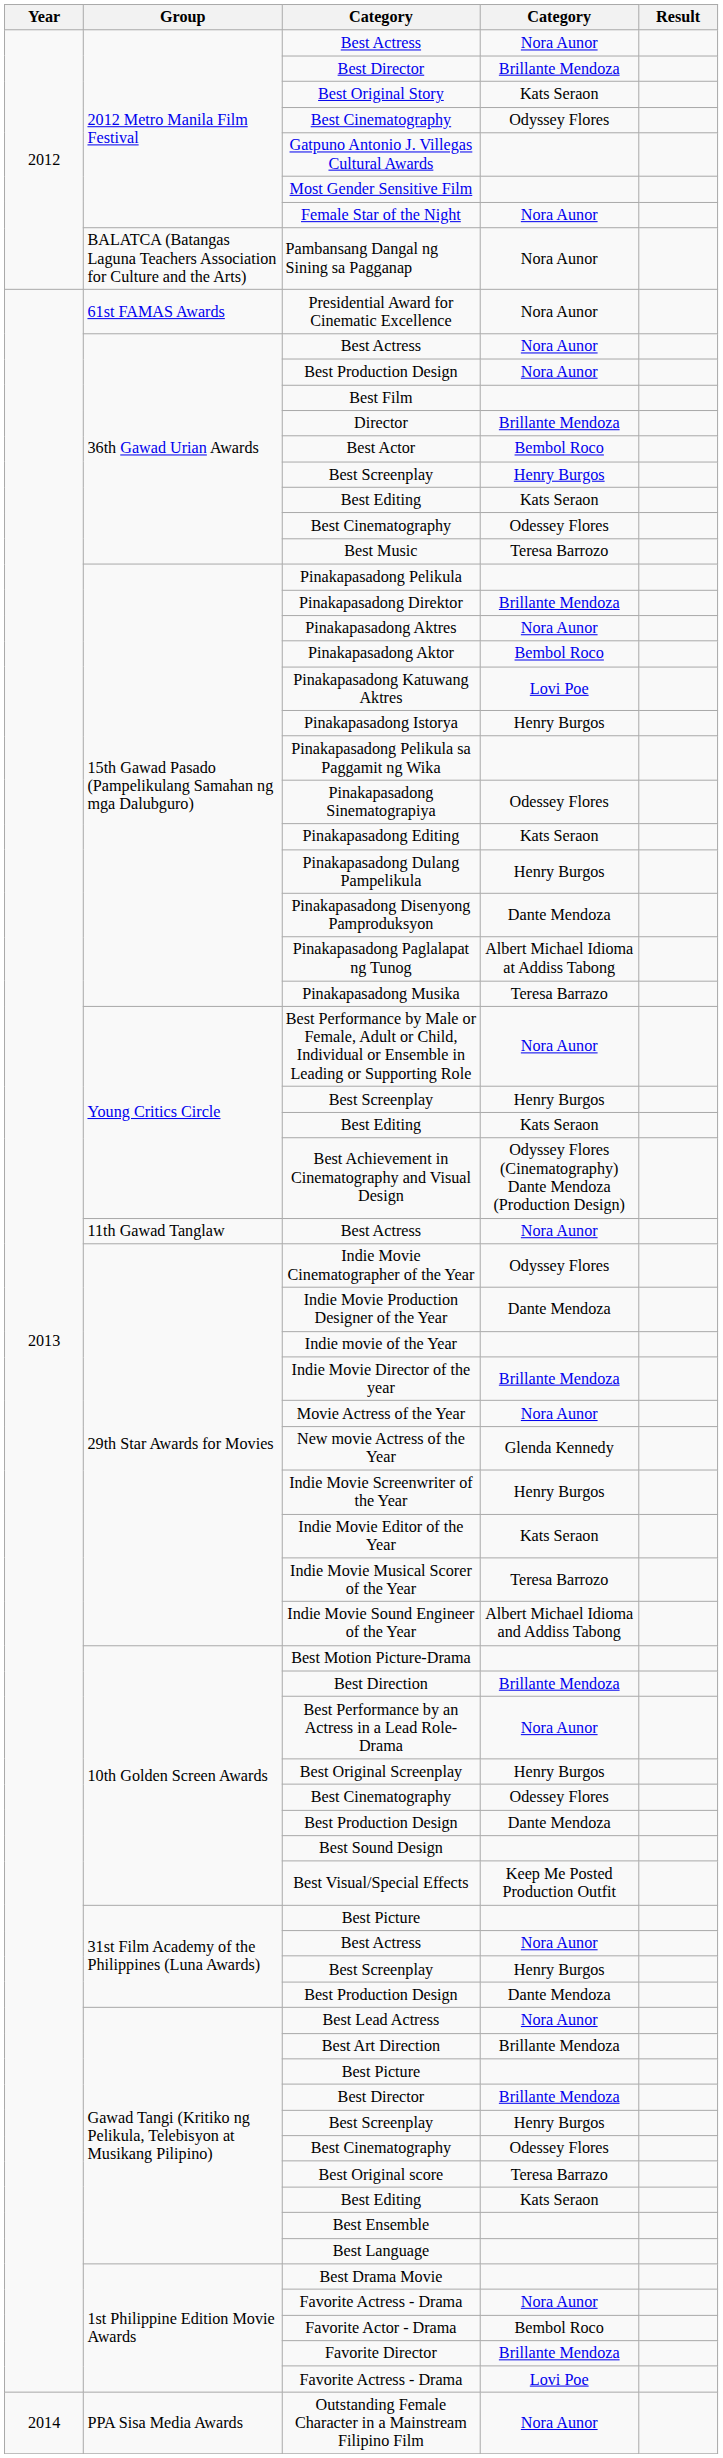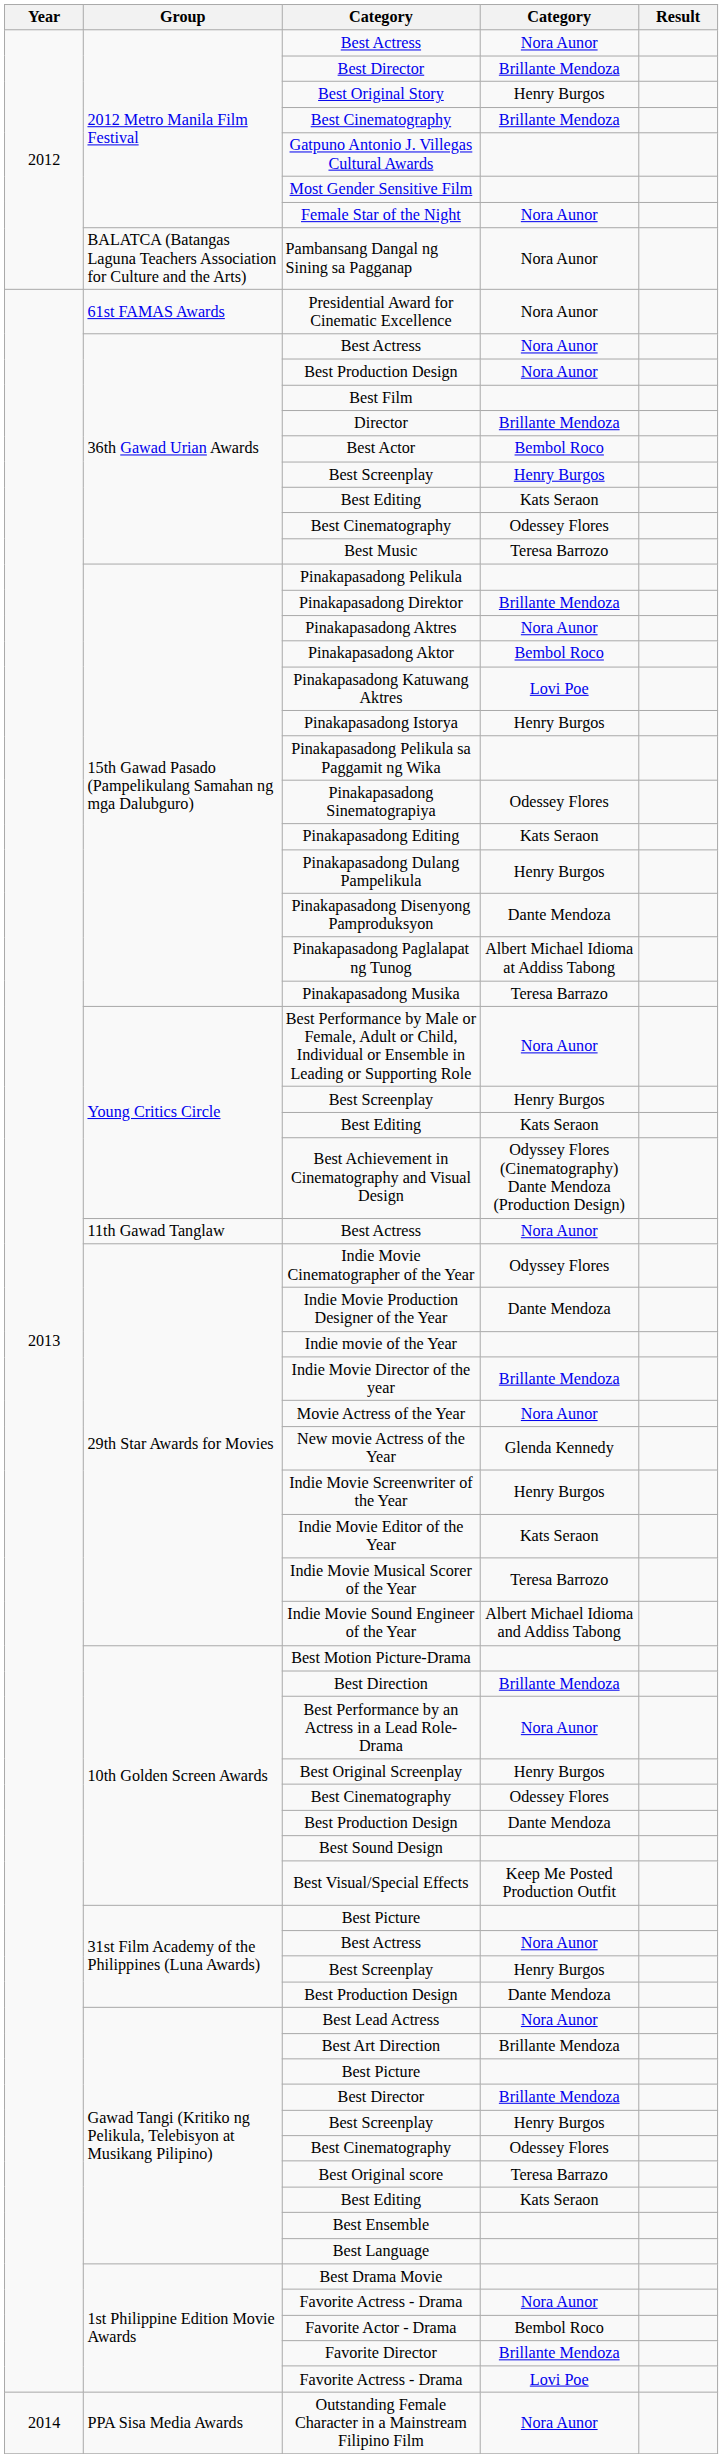Best Original Story | column 4: Kats Seraon -> Henry Burgos
2012 Metro Manila Film Festival / Best Cinematography | column 4: Odyssey Flores -> Brillante Mendoza
